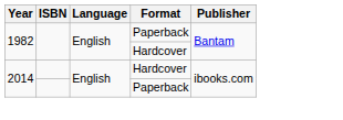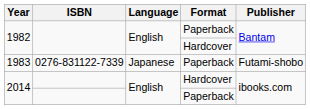+ row: 1983 | 0276-831122-7339 | Japanese | Paperback | Futami-shobo
